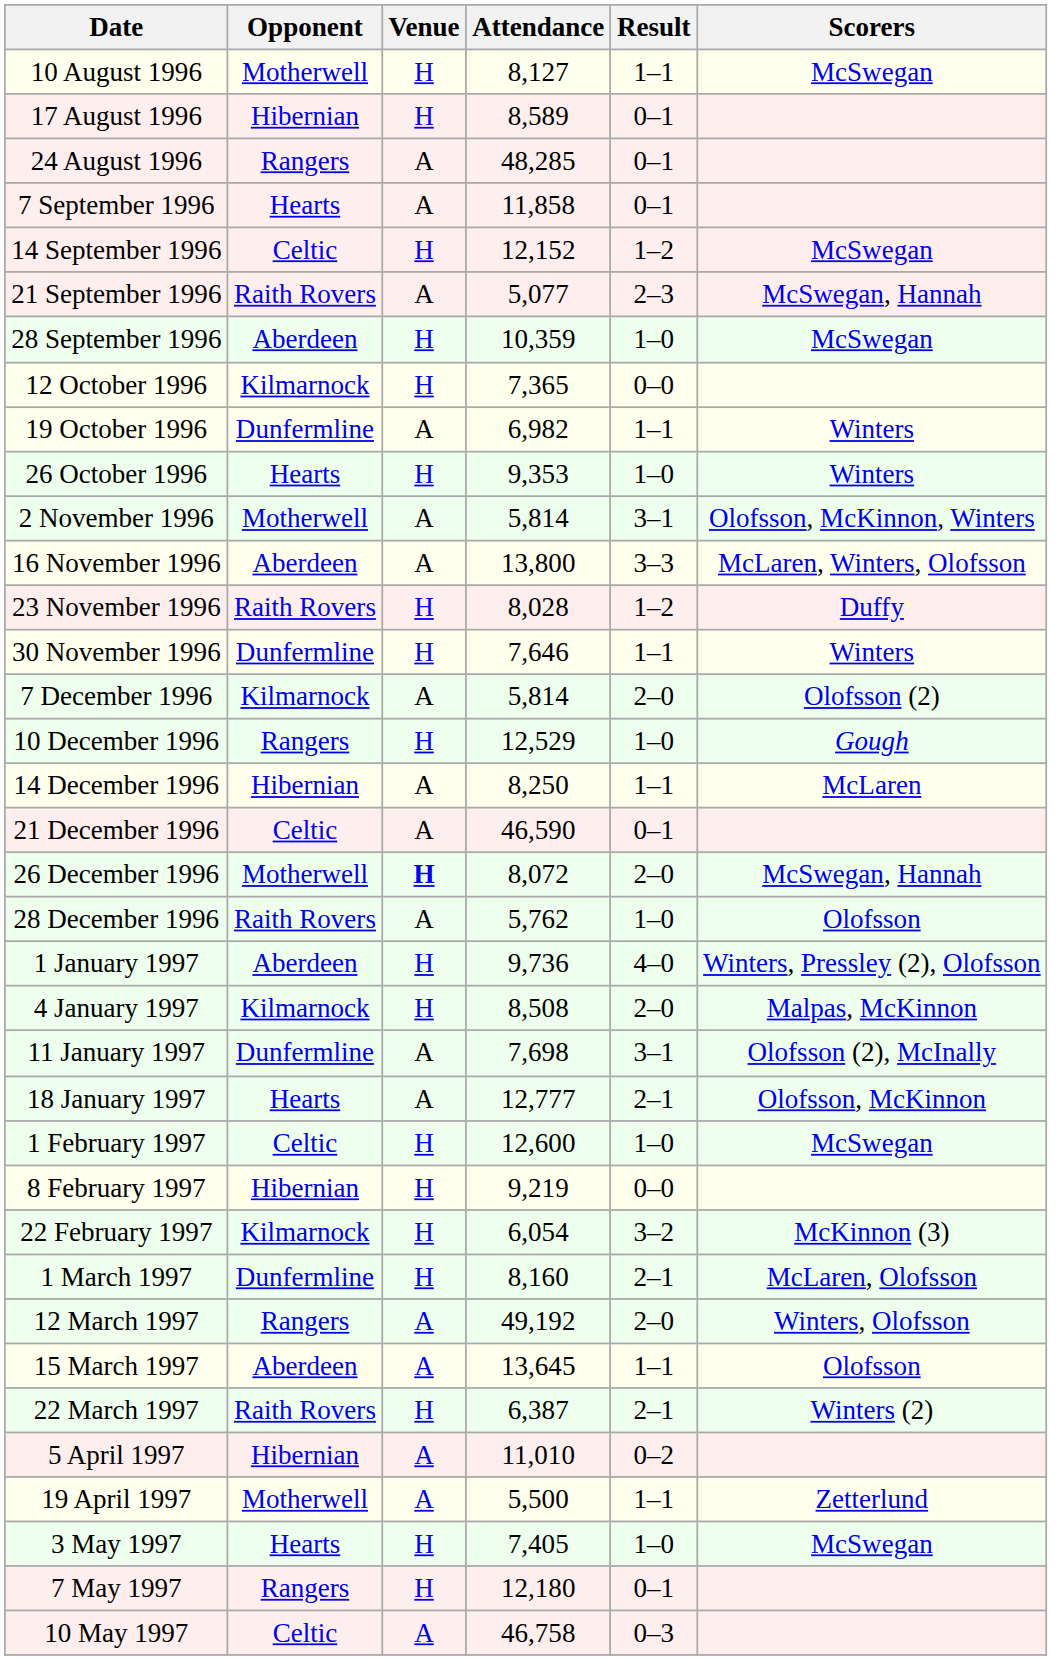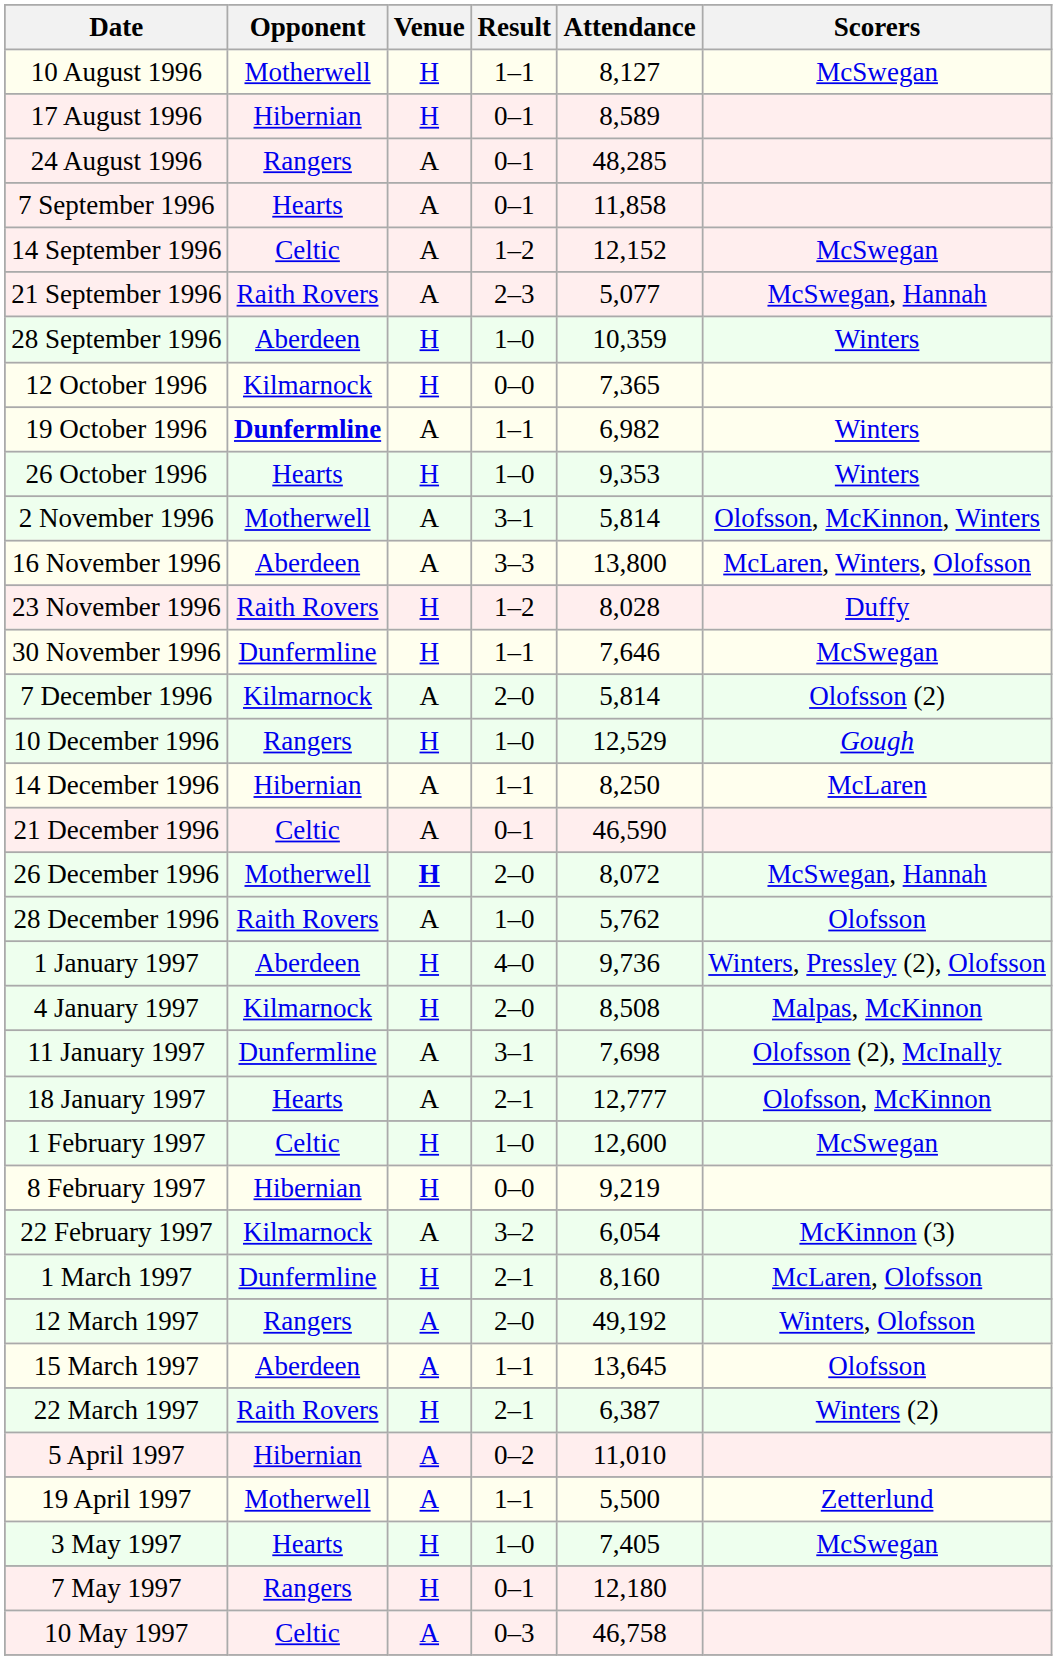columns swapped: Result <-> Attendance
14 September 1996 | Venue: H -> A
28 September 1996 | Scorers: McSwegan -> Winters
19 October 1996 | Opponent: normal -> bold
30 November 1996 | Scorers: Winters -> McSwegan
22 February 1997 | Venue: H -> A
